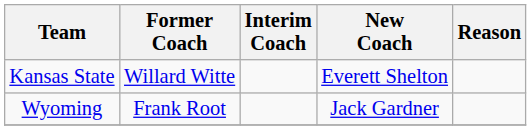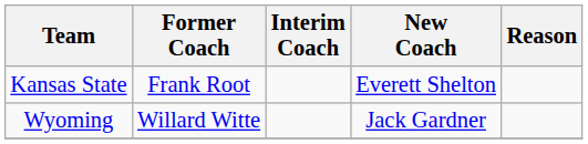Kansas State | Former Coach: Willard Witte -> Frank Root
Wyoming | Former Coach: Frank Root -> Willard Witte
